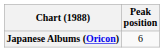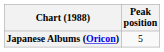Japanese Albums (Oricon) | Peak position: 6 -> 5
